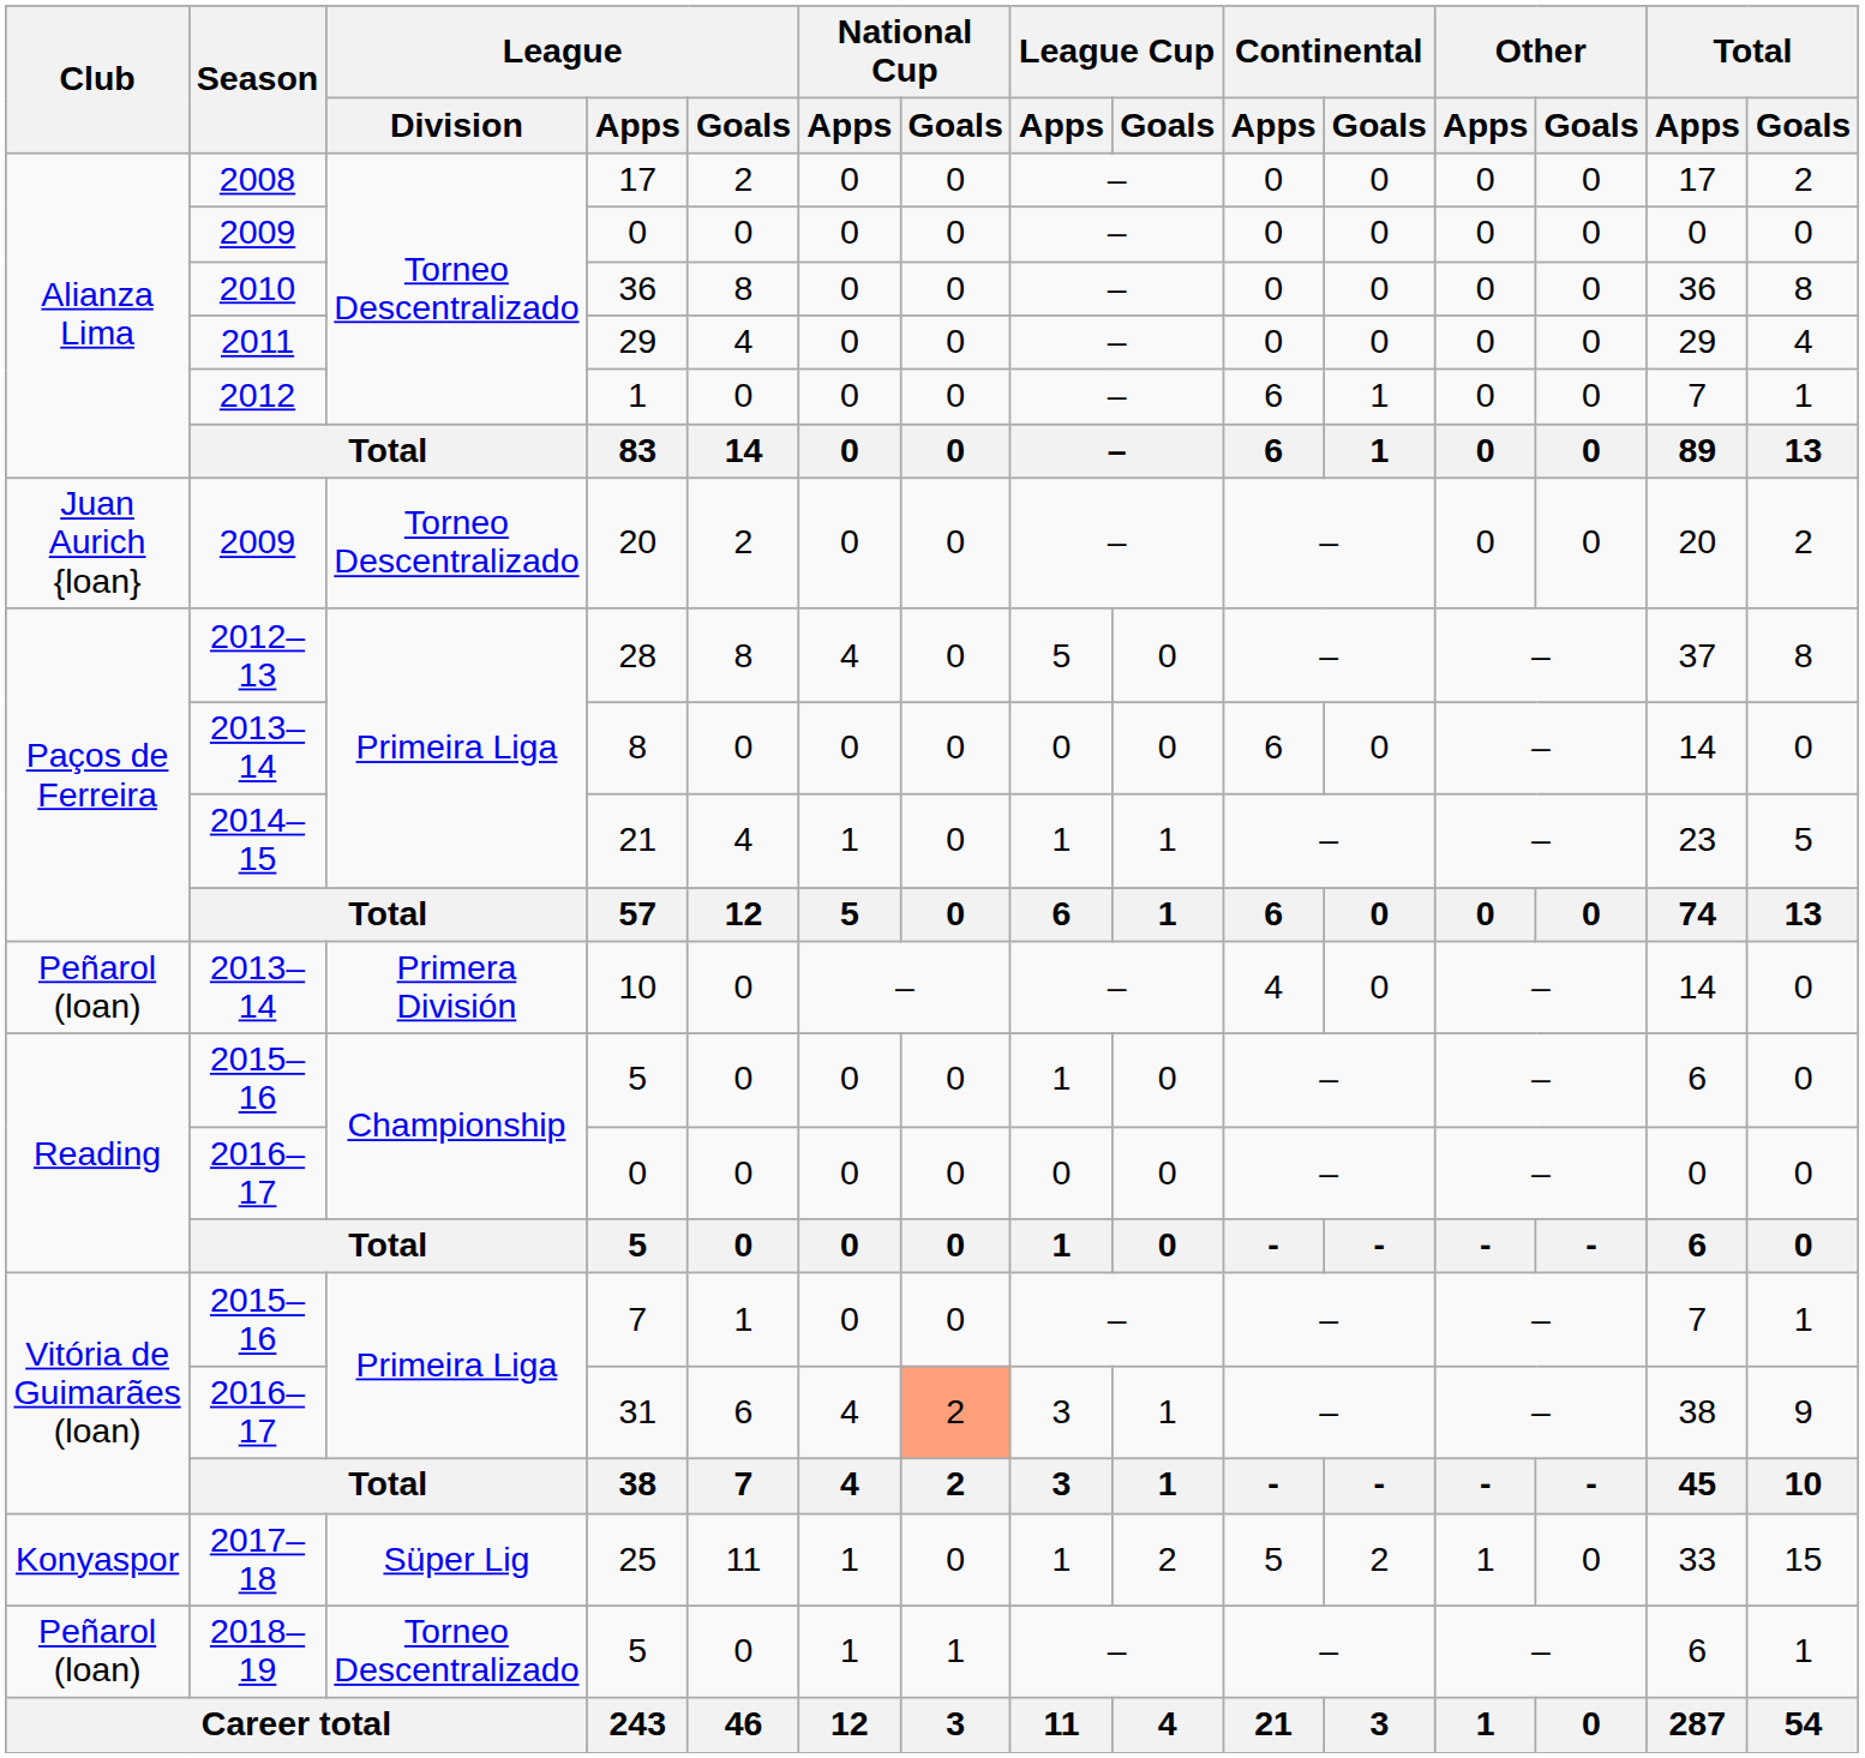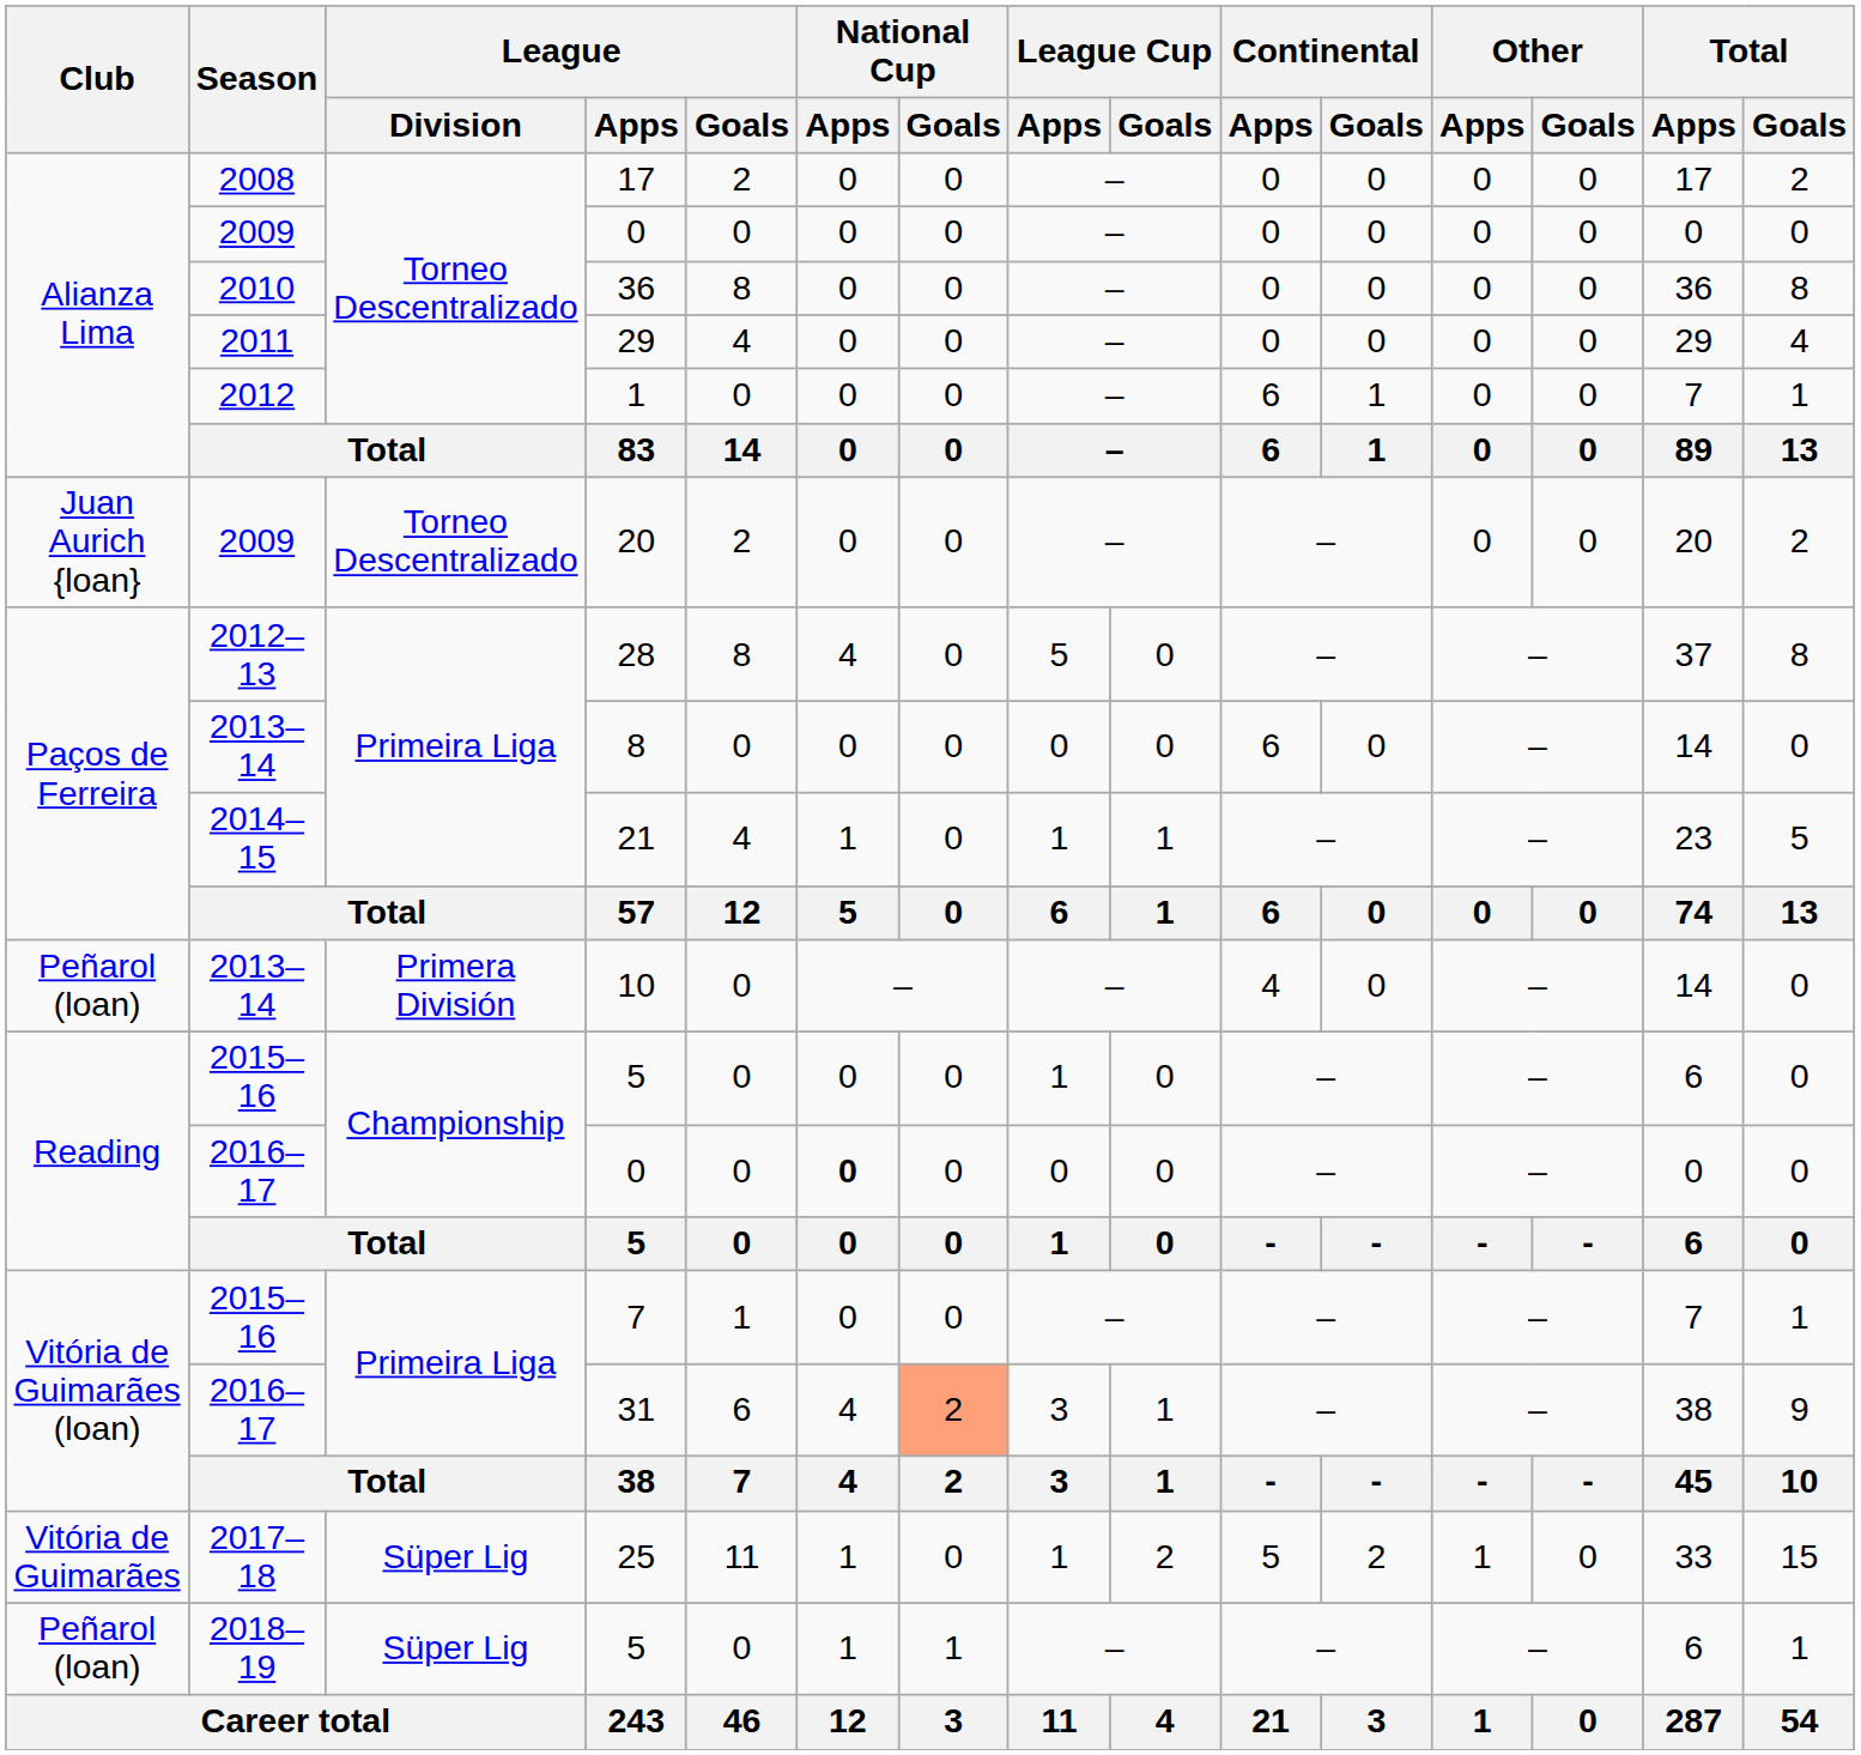2016–17 / 0 | National Cup / Apps: normal -> bold
25 | Club: Konyaspor -> Vitória de Guimarães
2018–19 / 5 | League / Division: Torneo Descentralizado -> Süper Lig
